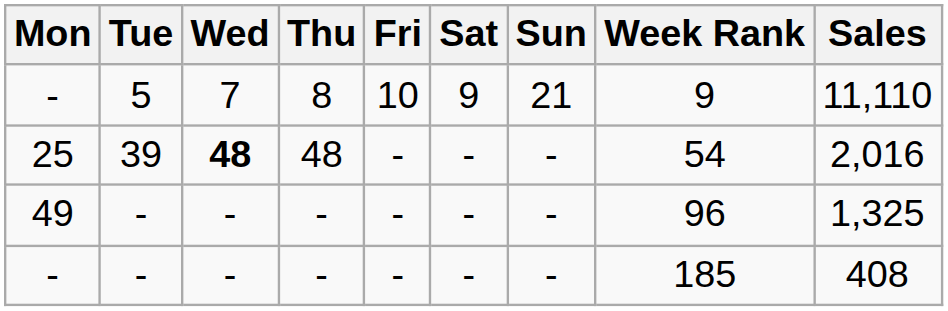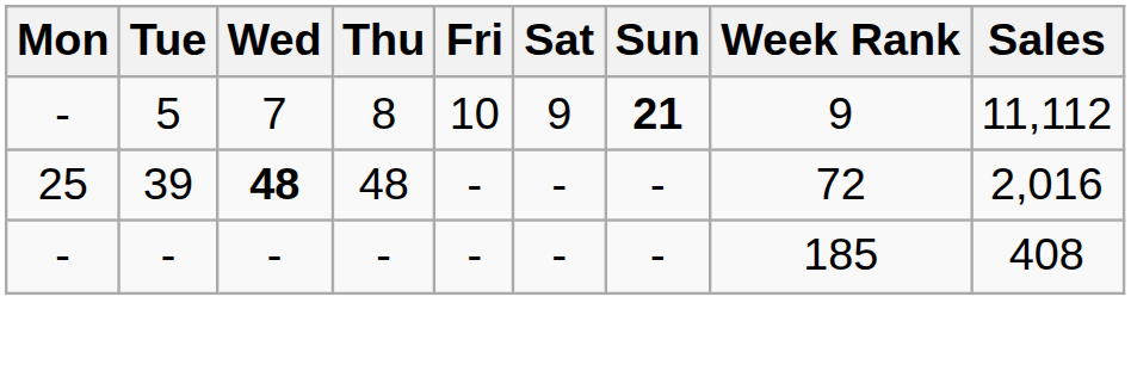- / 5 | Sun: normal -> bold
- / 5 | Sales: 11,110 -> 11,112
25 | Week Rank: 54 -> 72
- row: 49 | - | - | - | - | - | - | 96 | 1,325
